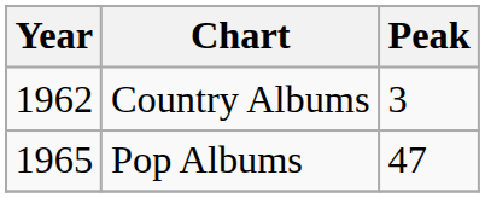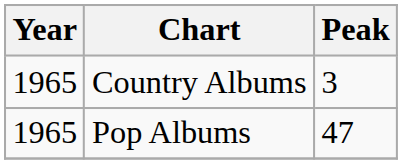Country Albums | Year: 1962 -> 1965
